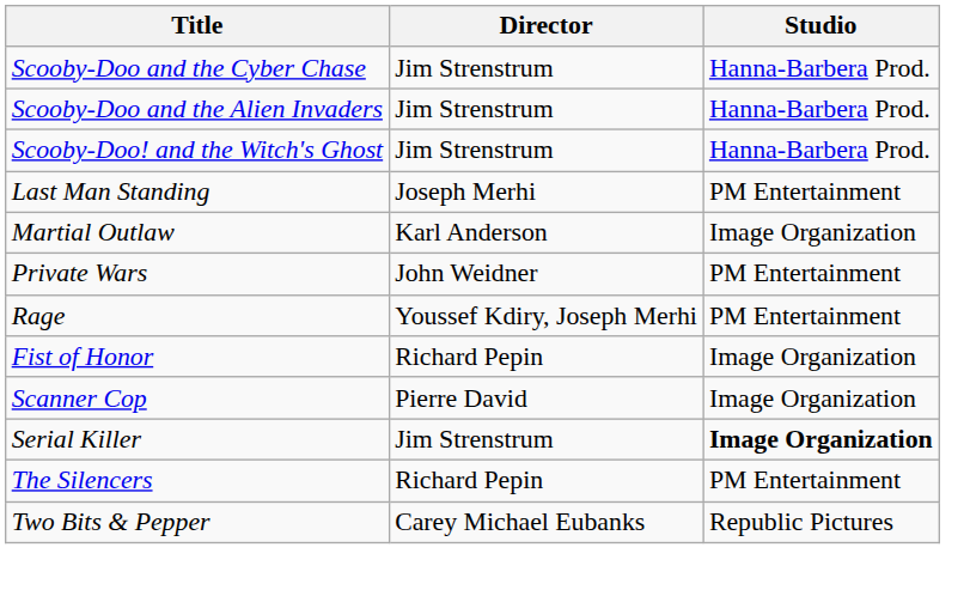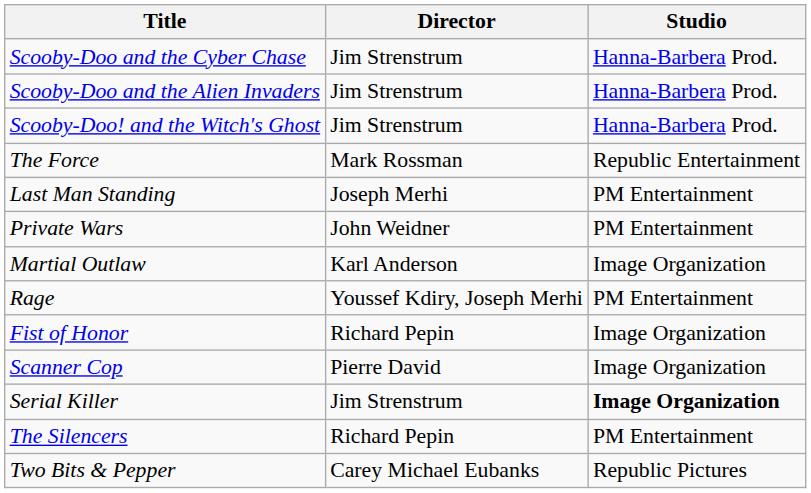+ row: The Force | Mark Rossman | Republic Entertainment
rows swapped: Martial Outlaw <-> Private Wars
